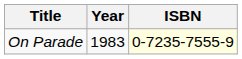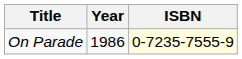On Parade | Year: 1983 -> 1986
